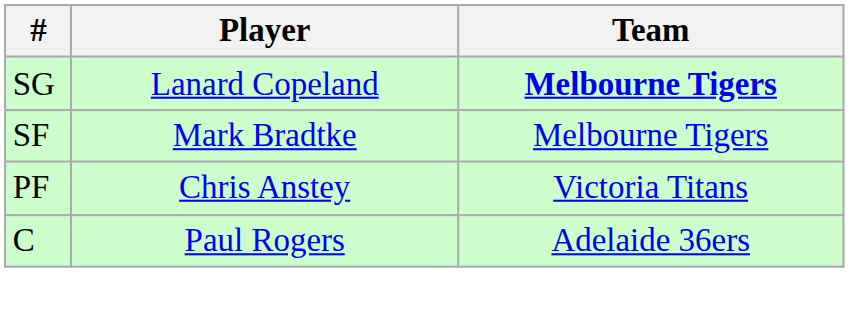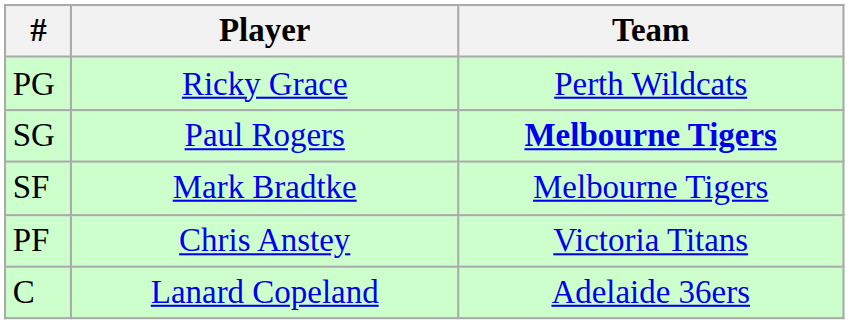+ row: PG | Ricky Grace | Perth Wildcats
SG | Player: Lanard Copeland -> Paul Rogers
C | Player: Paul Rogers -> Lanard Copeland
